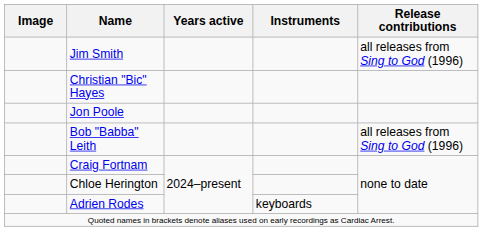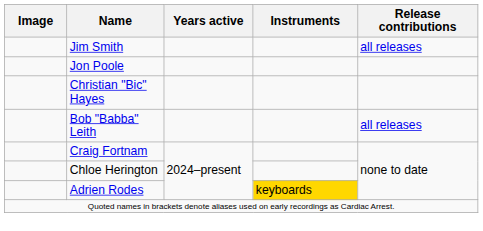Jim Smith | Release contributions: all releases from Sing to God (1996) -> all releases
rows swapped: Christian "Bic" Hayes <-> Jon Poole
Bob "Babba" Leith | Release contributions: all releases from Sing to God (1996) -> all releases
Adrien Rodes | Instruments: no background -> gold background
